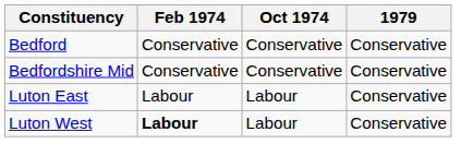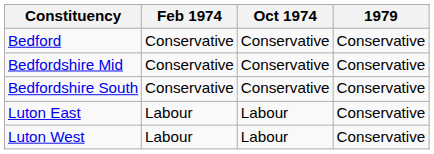+ row: Bedfordshire South | Conservative | Conservative | Conservative
Luton West | Feb 1974: bold -> normal
